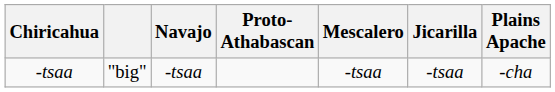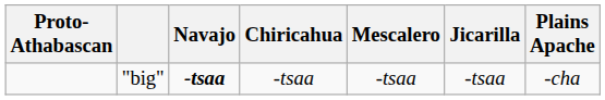columns swapped: Proto- Athabascan <-> Chiricahua
"big" | Navajo: normal -> bold
